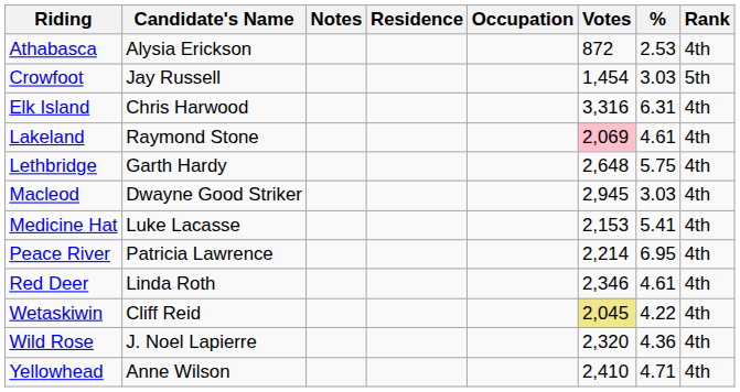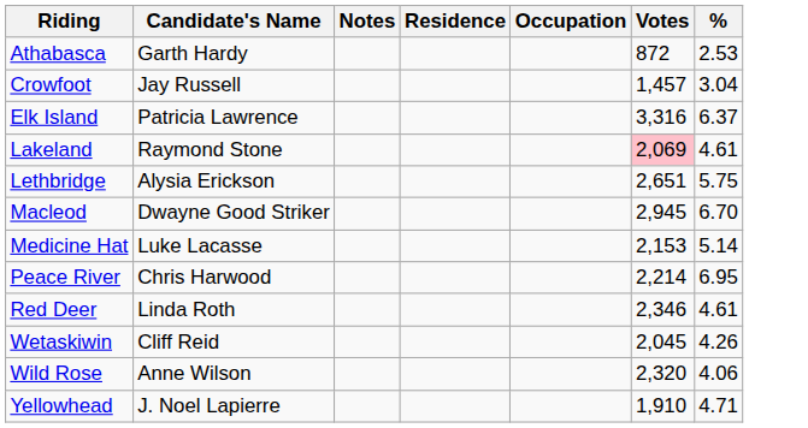- column: Rank | 4th | 5th | 4th | 4th | 4th | 4th | 4th | 4th | 4th | 4th | 4th | 4th
Athabasca | Candidate's Name: Alysia Erickson -> Garth Hardy
Crowfoot | Votes: 1,454 -> 1,457
Crowfoot | %: 3.03 -> 3.04
Elk Island | Candidate's Name: Chris Harwood -> Patricia Lawrence
Elk Island | %: 6.31 -> 6.37
Lethbridge | Candidate's Name: Garth Hardy -> Alysia Erickson
Lethbridge | Votes: 2,648 -> 2,651
Macleod | %: 3.03 -> 6.70
Medicine Hat | %: 5.41 -> 5.14
Peace River | Candidate's Name: Patricia Lawrence -> Chris Harwood
Wetaskiwin | Votes: khaki background -> no background
Wetaskiwin | %: 4.22 -> 4.26
Wild Rose | Candidate's Name: J. Noel Lapierre -> Anne Wilson
Wild Rose | %: 4.36 -> 4.06
Yellowhead | Candidate's Name: Anne Wilson -> J. Noel Lapierre
Yellowhead | Votes: 2,410 -> 1,910
